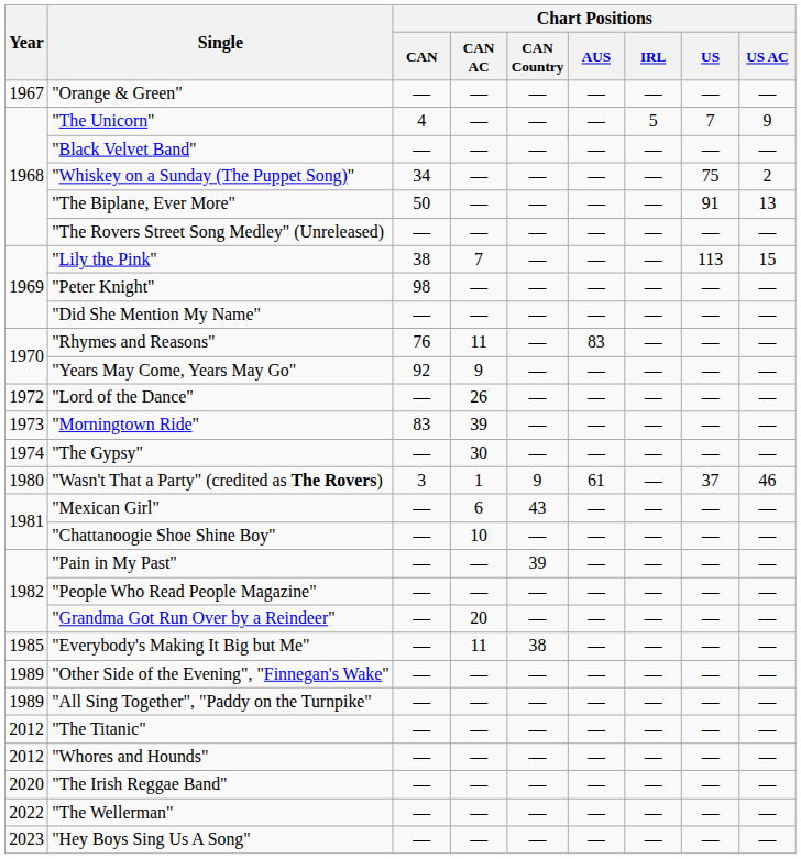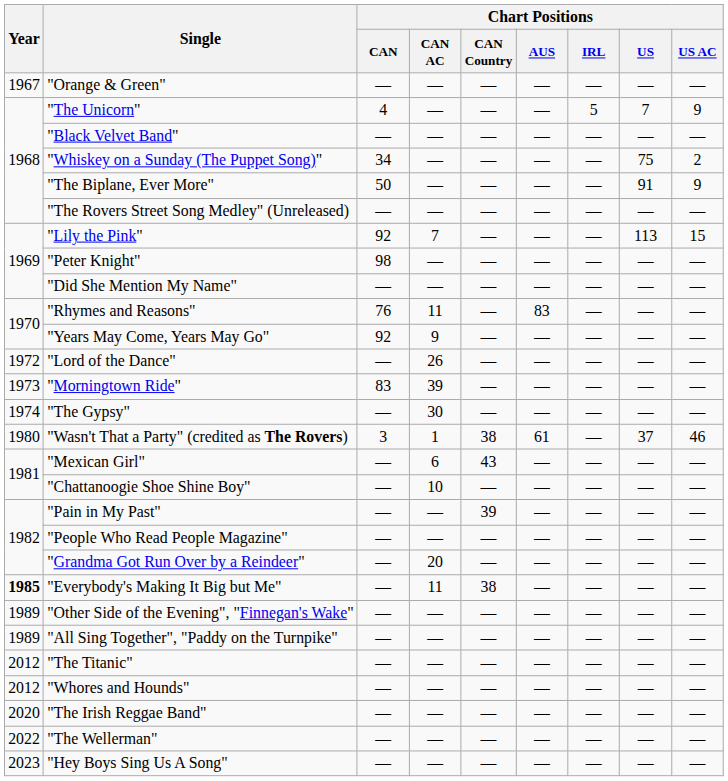"The Biplane, Ever More" | Chart Positions / US AC: 13 -> 9
"Lily the Pink" | Chart Positions / CAN: 38 -> 92
"Wasn't That a Party" (credited as The Rovers) | Chart Positions / CAN Country: 9 -> 38
"Everybody's Making It Big but Me" | Year: normal -> bold
